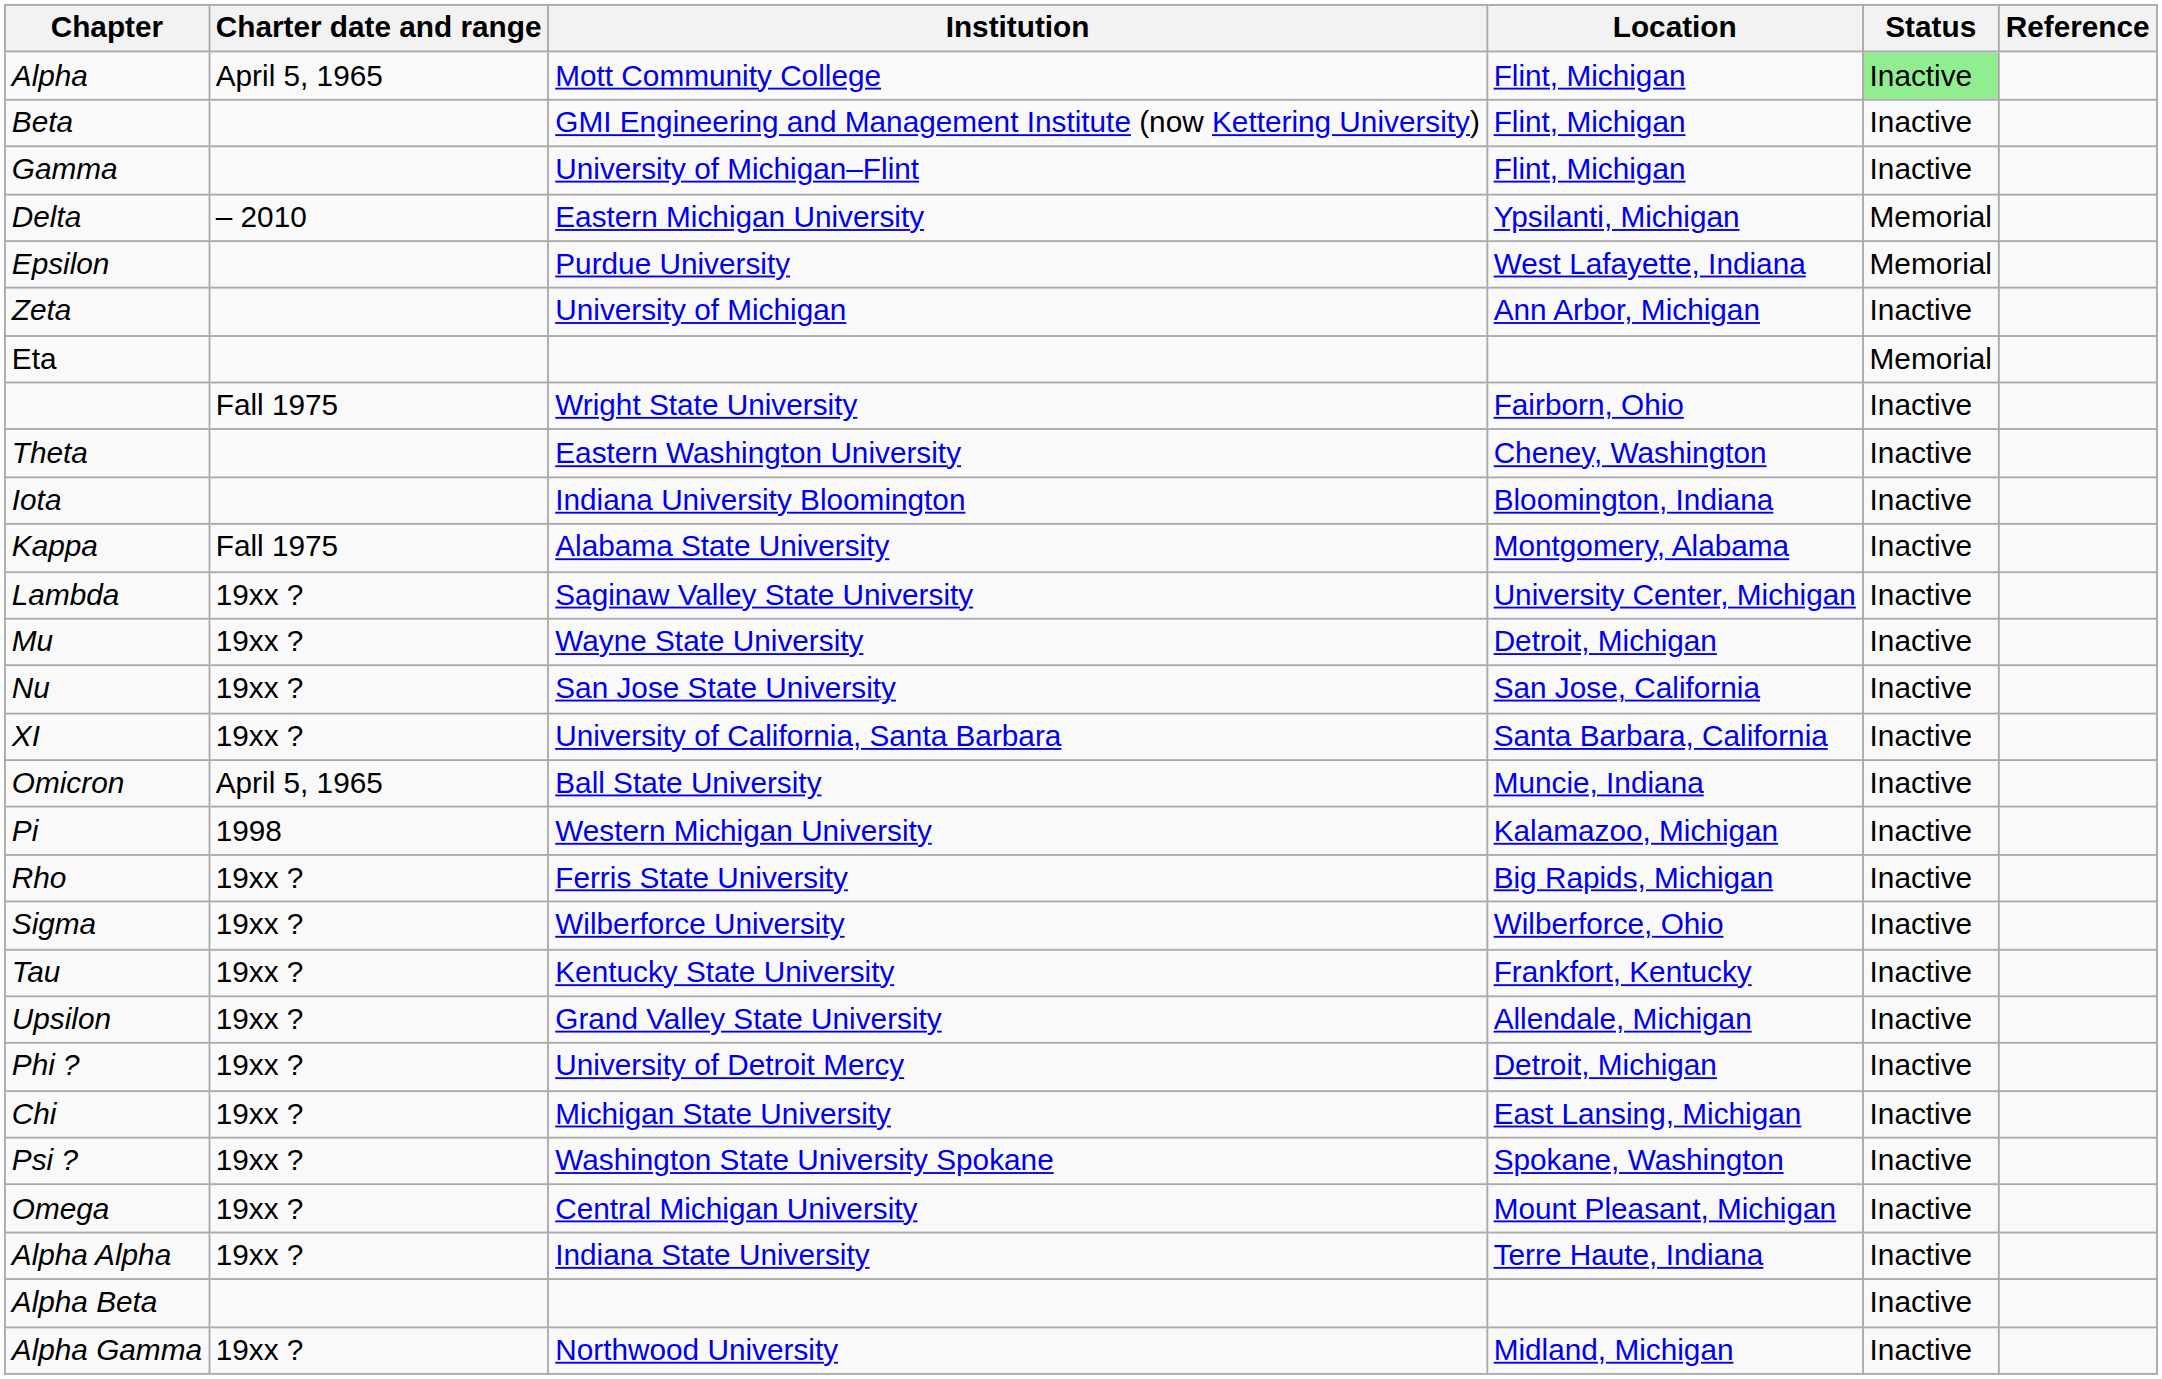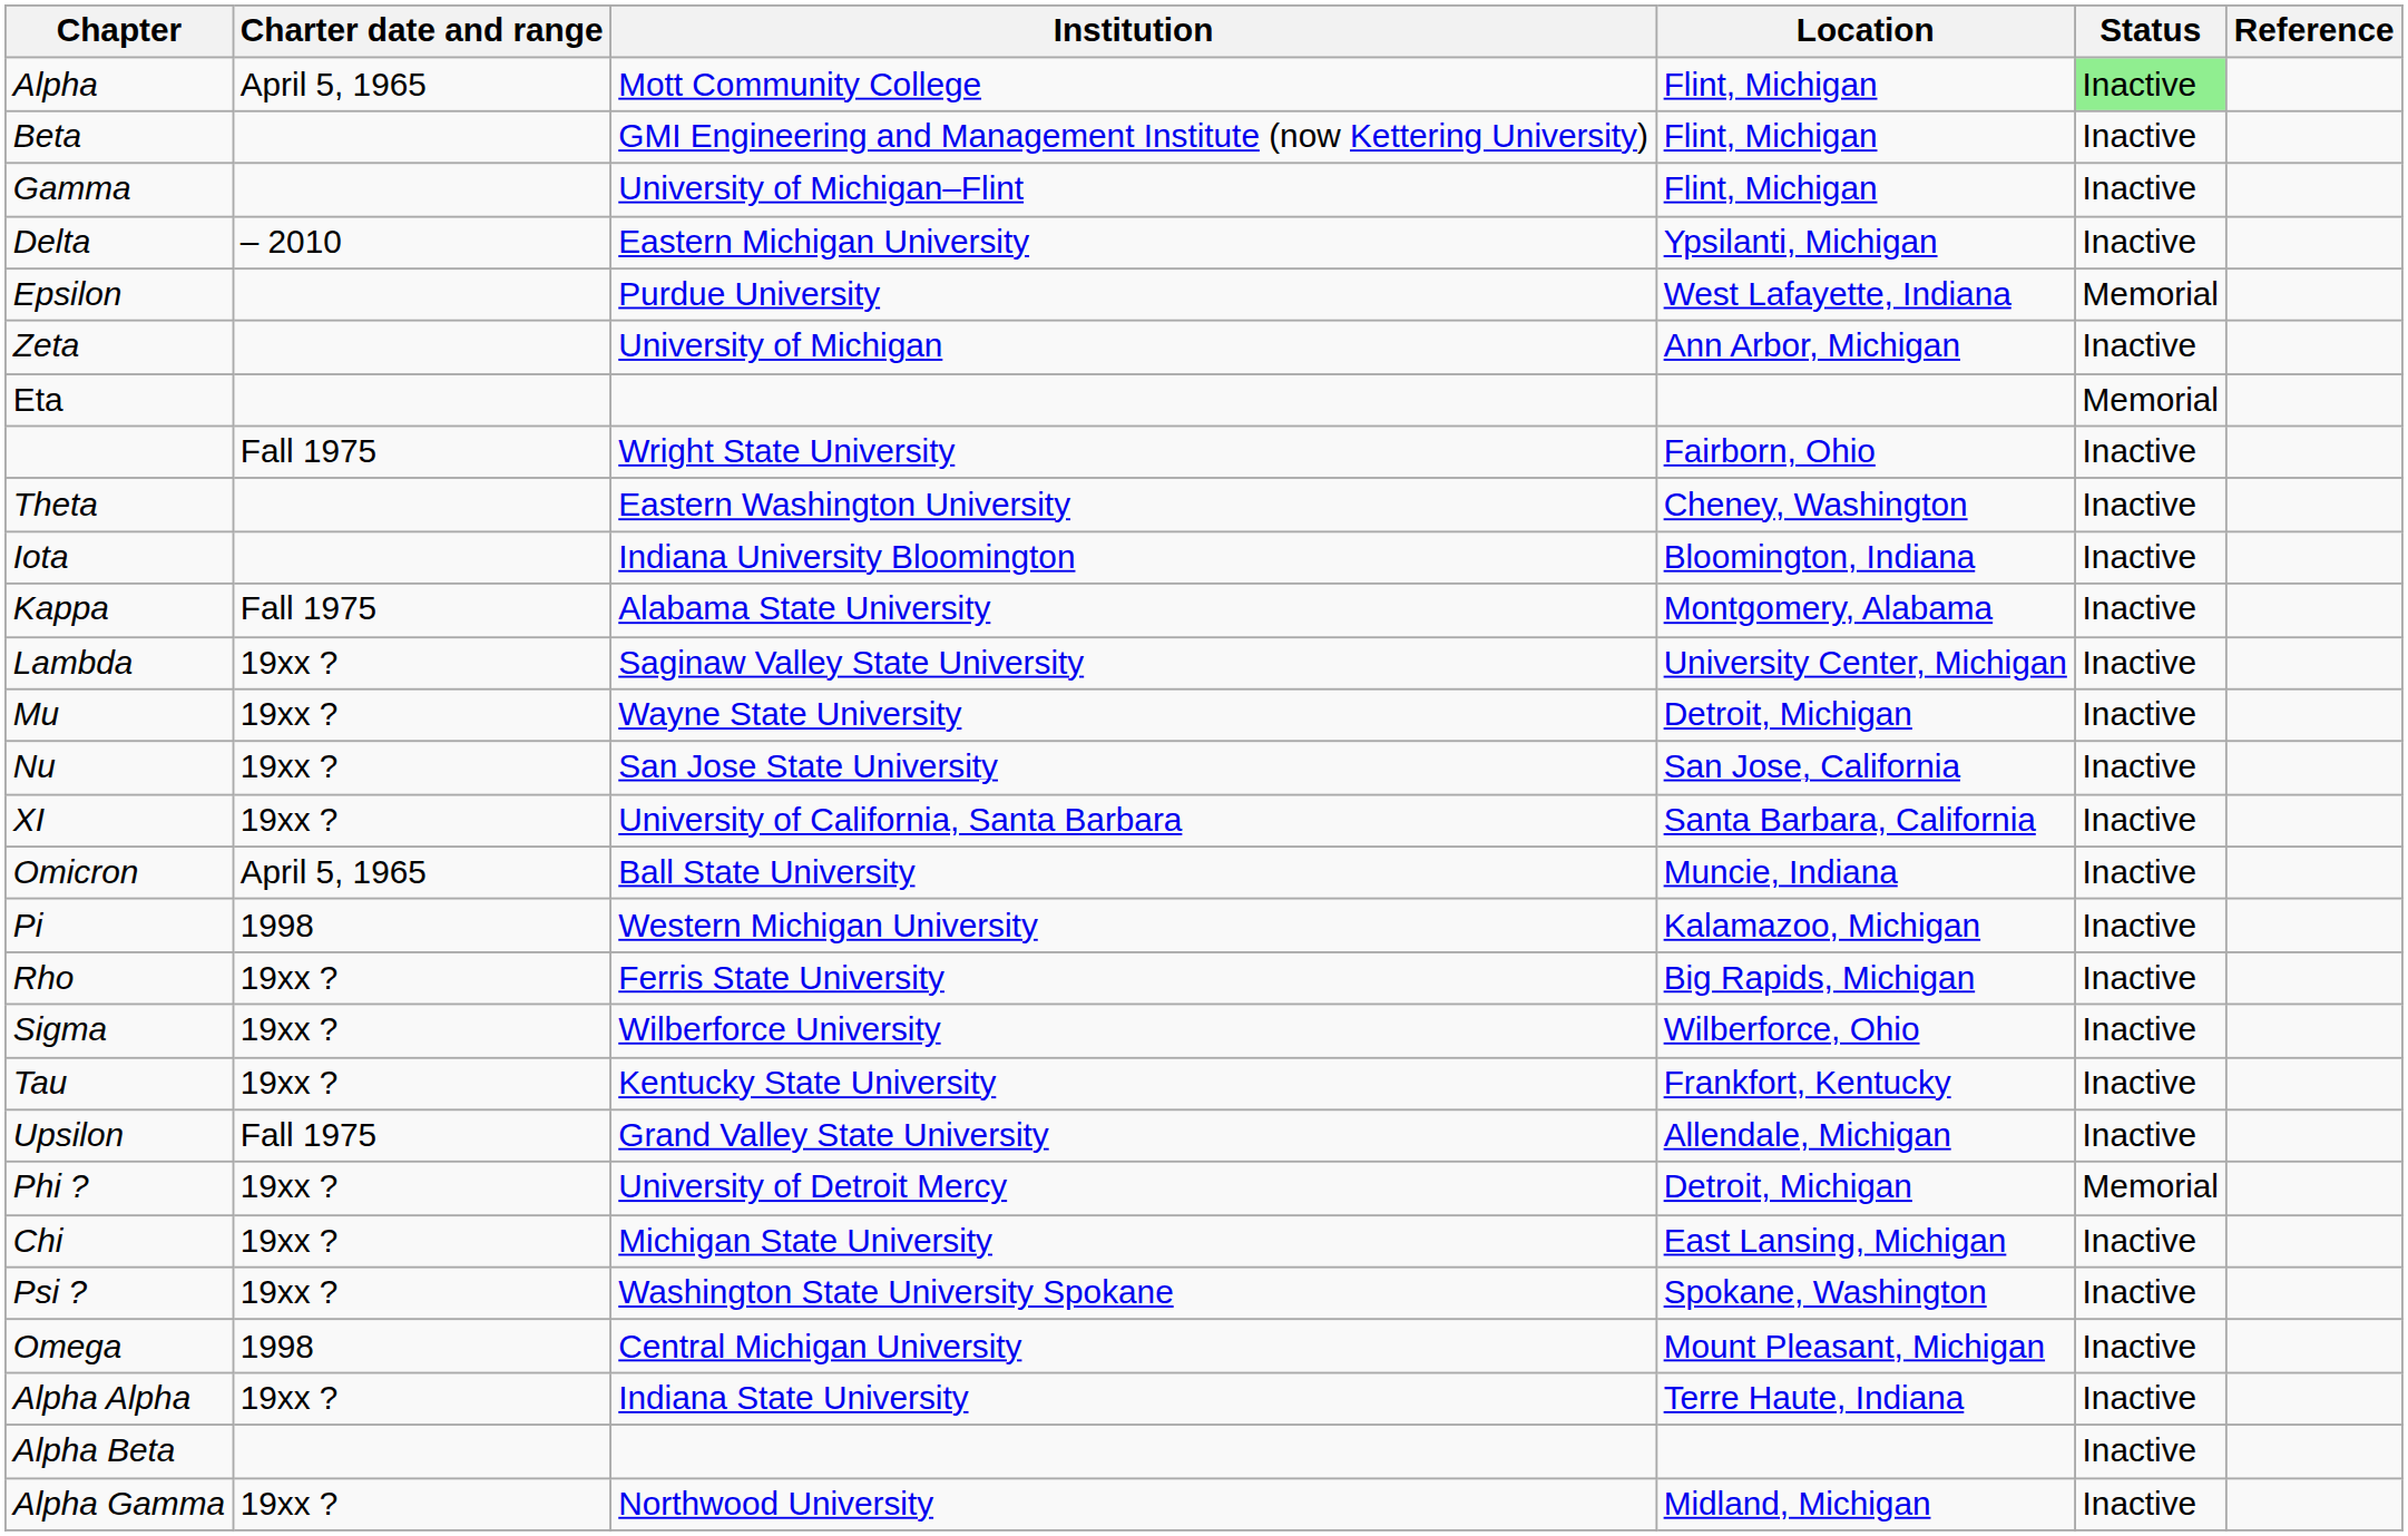Delta | Status: Memorial -> Inactive
Upsilon | Charter date and range: 19xx ? -> Fall 1975
Phi ? | Status: Inactive -> Memorial
Omega | Charter date and range: 19xx ? -> 1998
